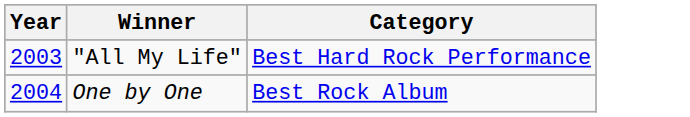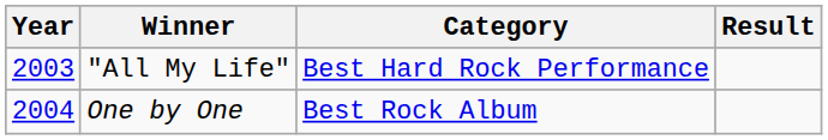+ column: Result
